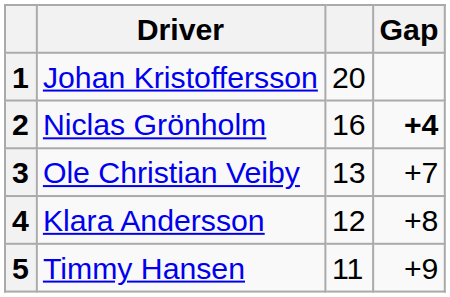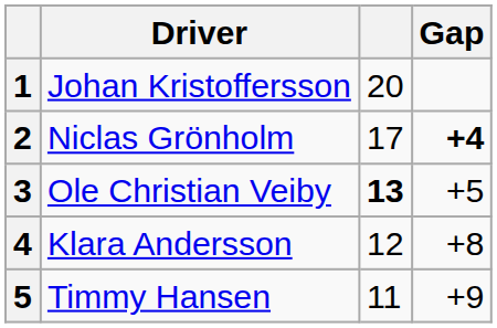2 | column 3: 16 -> 17
3 | column 3: normal -> bold
3 | Gap: +7 -> +5
